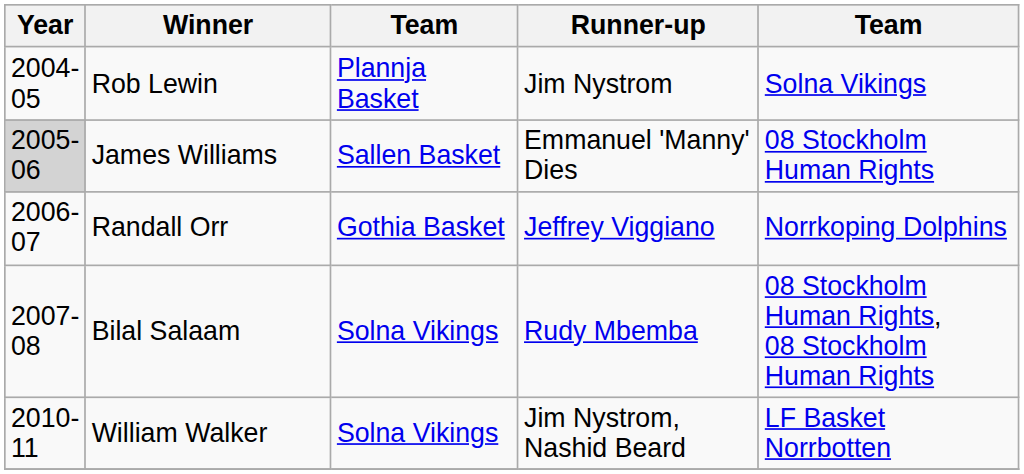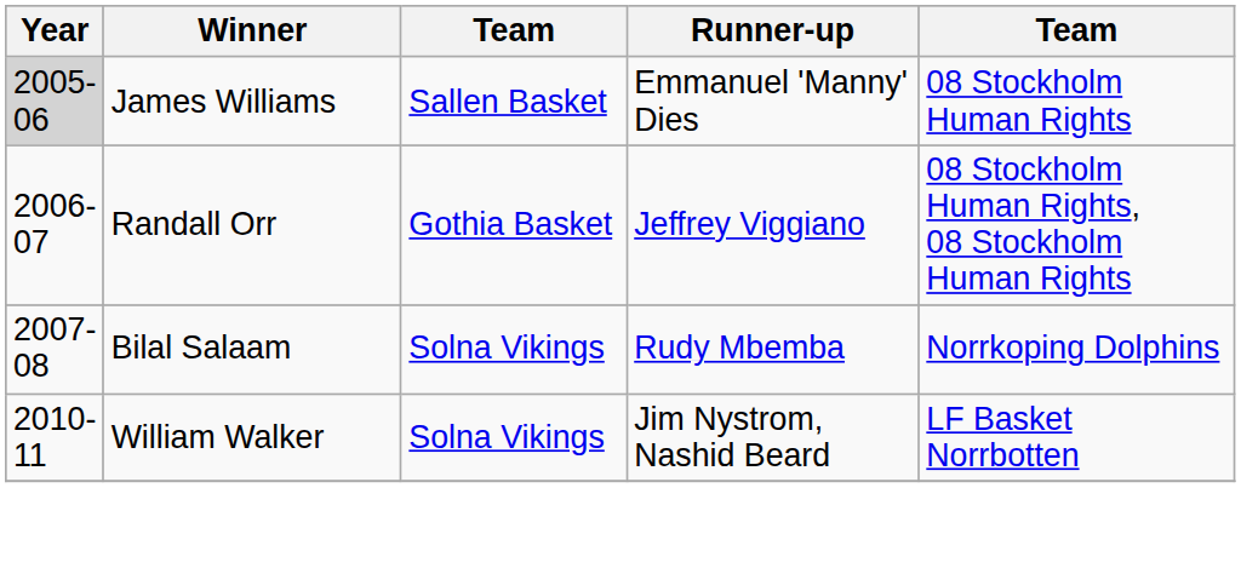- row: 2004-05 | Rob Lewin | Plannja Basket | Jim Nystrom | Solna Vikings
Randall Orr | column 5: Norrkoping Dolphins -> 08 Stockholm Human Rights, 08 Stockholm Human Rights
Bilal Salaam | column 5: 08 Stockholm Human Rights, 08 Stockholm Human Rights -> Norrkoping Dolphins
